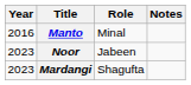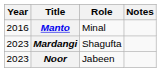rows swapped: Mardangi <-> Noor
